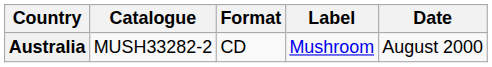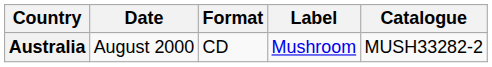columns swapped: Date <-> Catalogue
